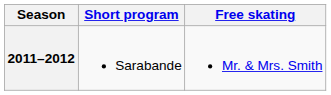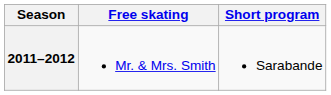columns swapped: Short program <-> Free skating
